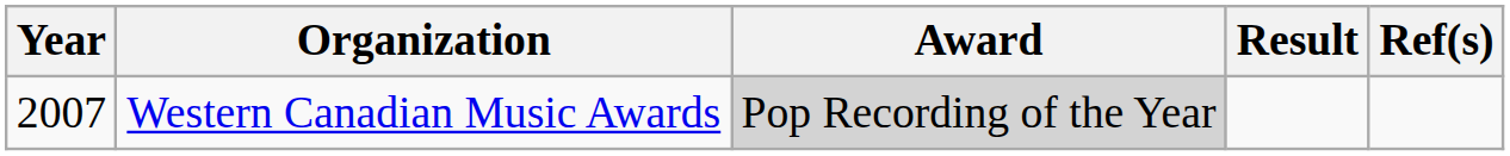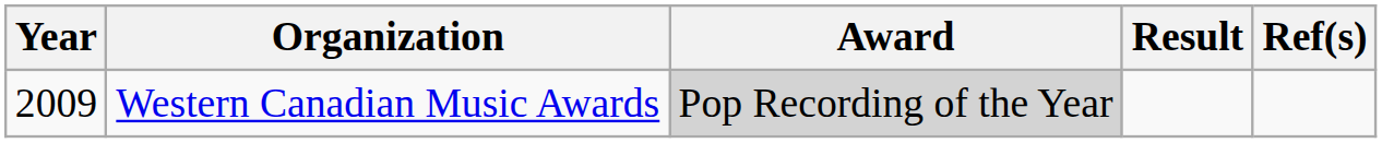Western Canadian Music Awards | Year: 2007 -> 2009
